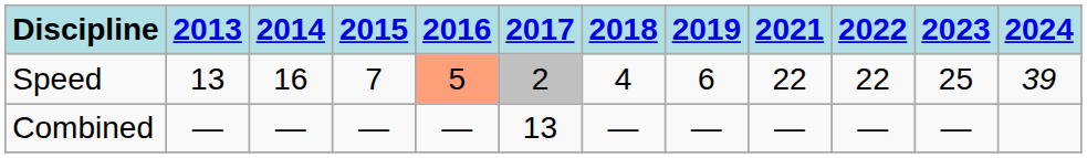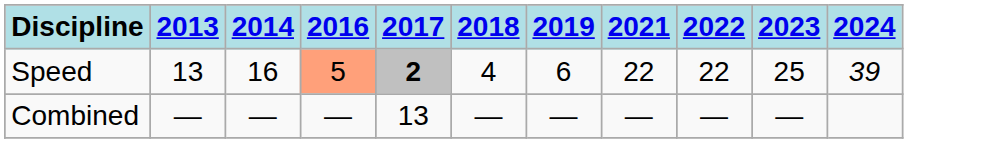- column: 2015 | 7 | —
Speed | 2017: normal -> bold
